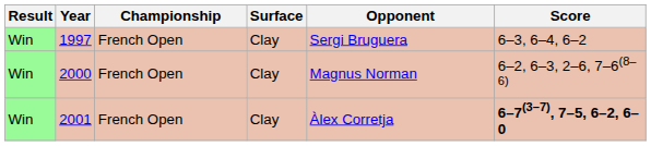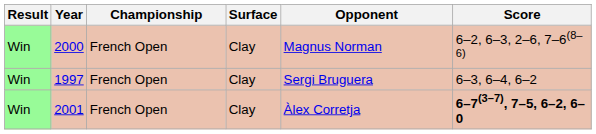rows swapped: 1997 <-> 2000
